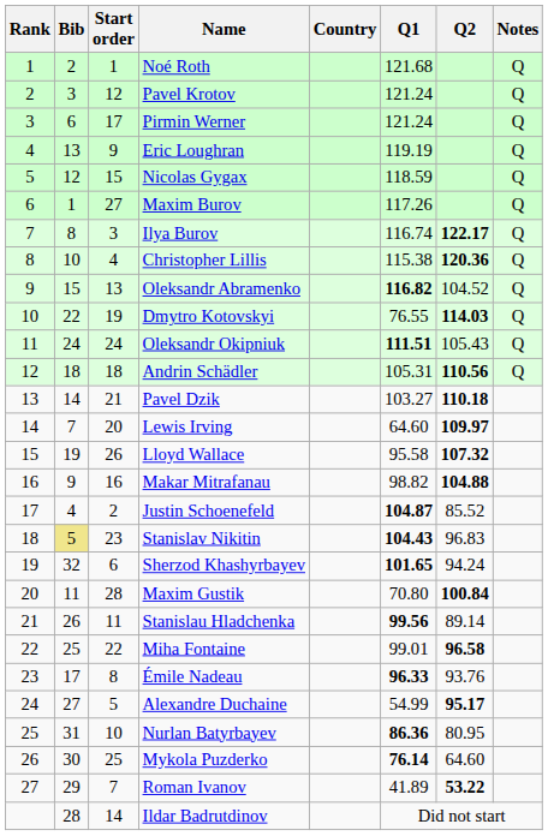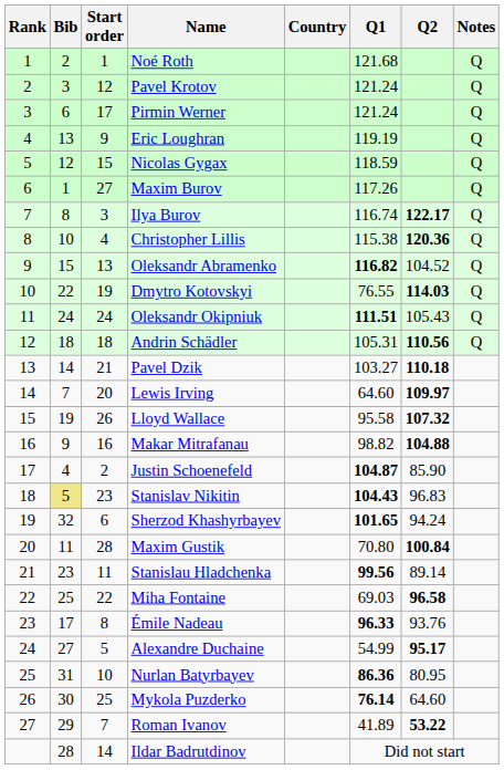Justin Schoenefeld | Q2: 85.52 -> 85.90
Stanislau Hladchenka | Bib: 26 -> 23
Miha Fontaine | Q1: 99.01 -> 69.03
